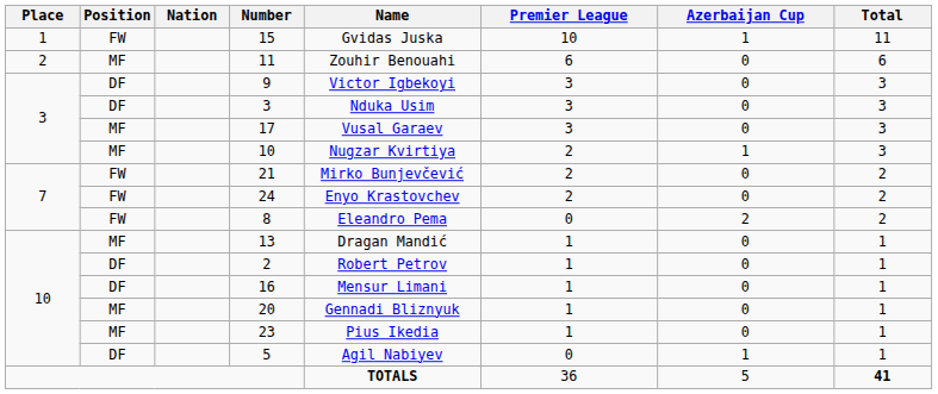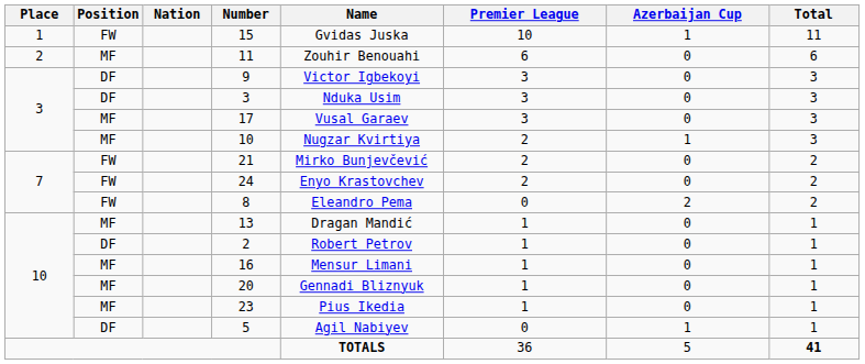16 | Position: DF -> MF
